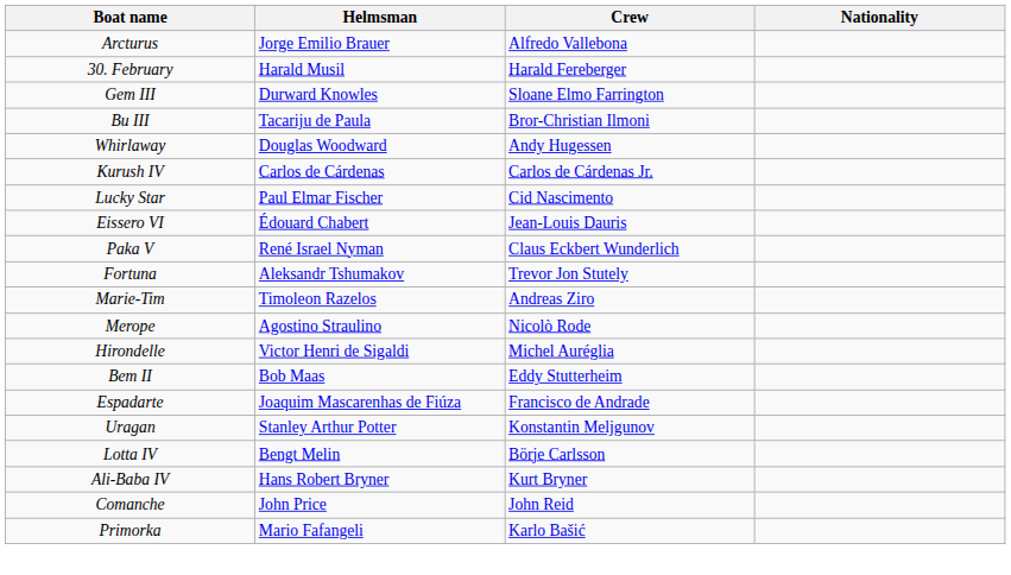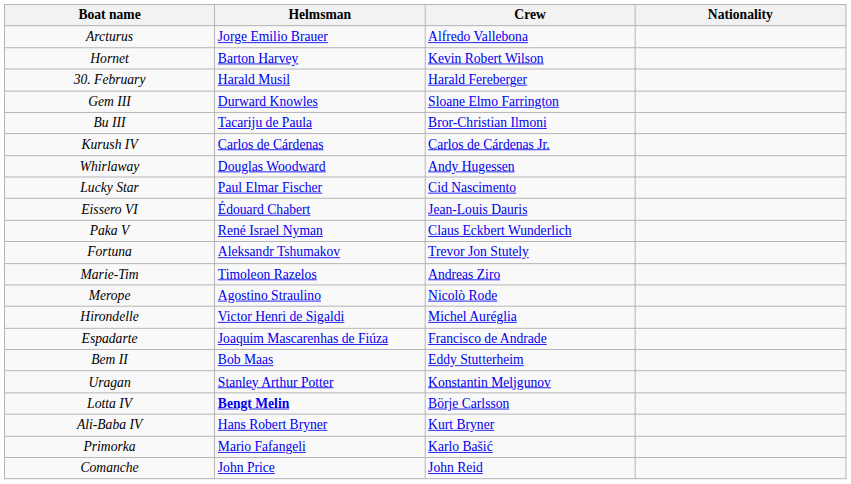+ row: Hornet | Barton Harvey | Kevin Robert Wilson
rows swapped: Whirlaway <-> Kurush IV
rows swapped: Bem II <-> Espadarte
Lotta IV | Helmsman: normal -> bold
rows swapped: Comanche <-> Primorka
